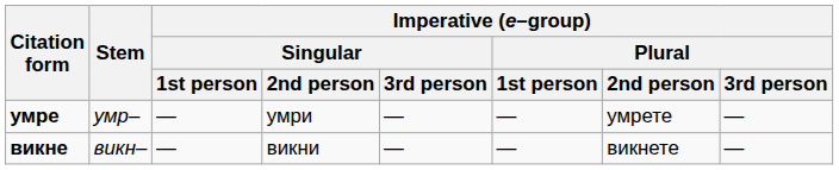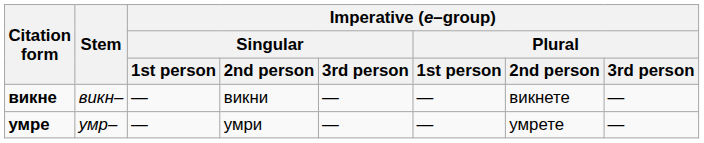rows swapped: викне <-> умре
